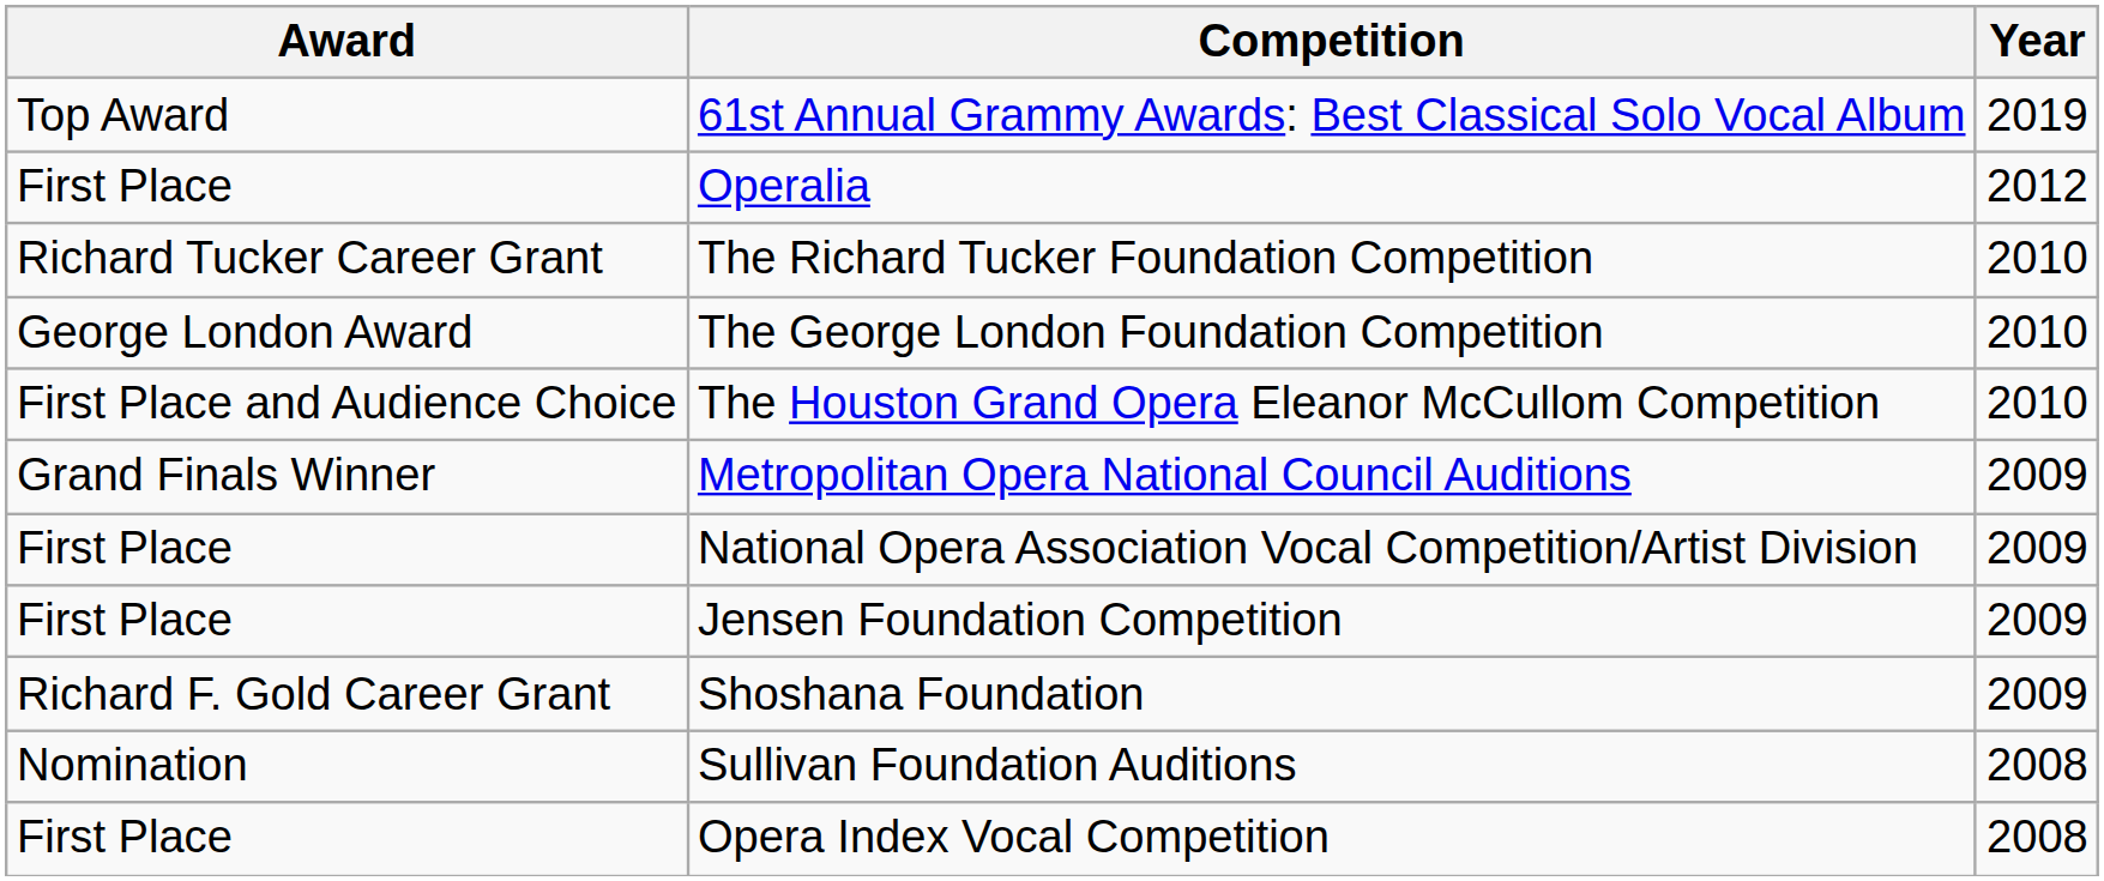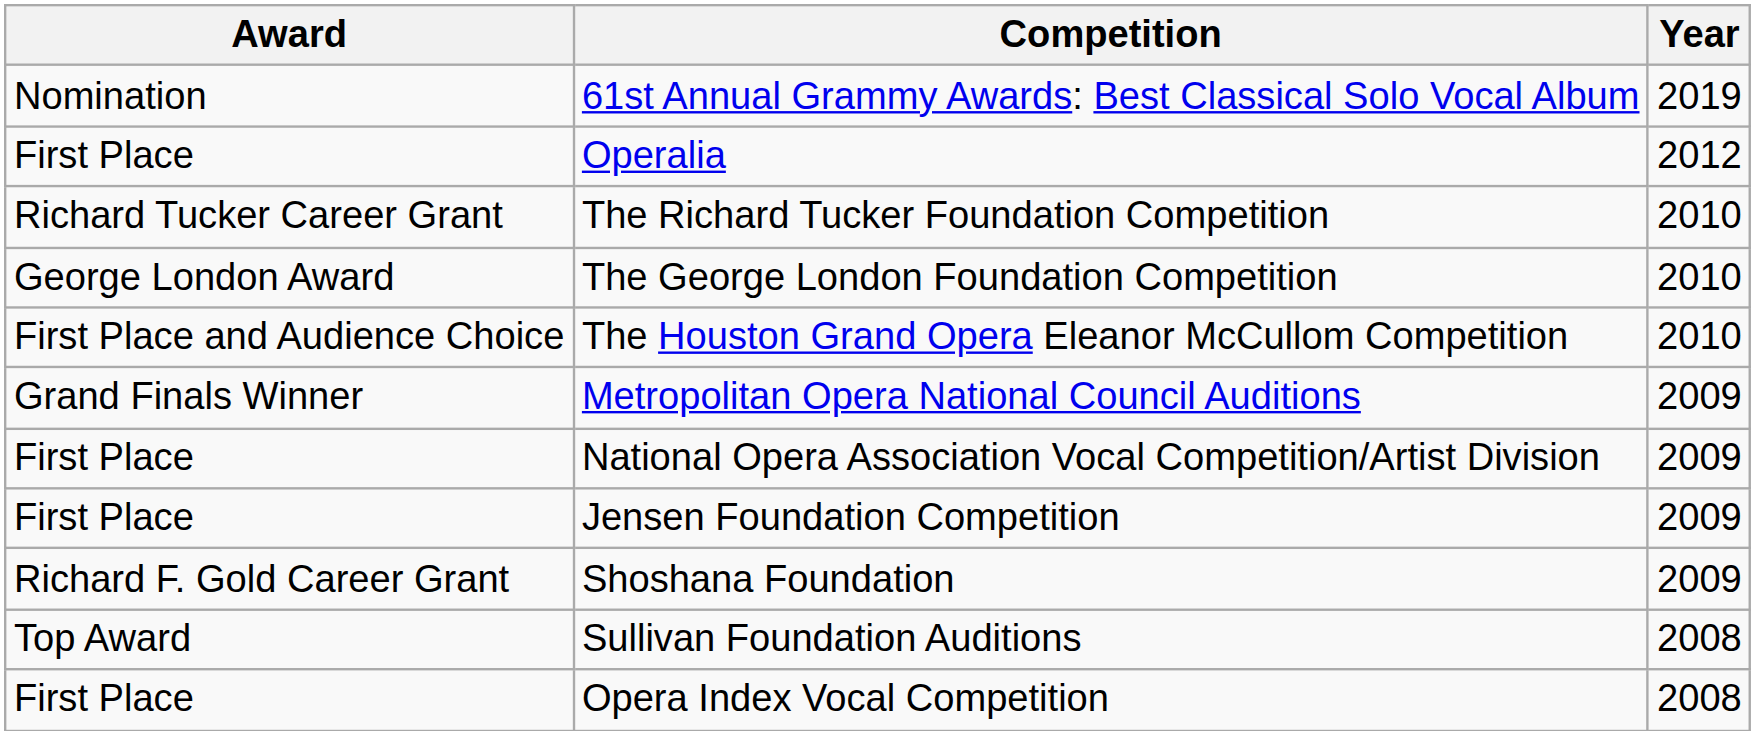61st Annual Grammy Awards: Best Classical Solo Vocal Album | Award: Top Award -> Nomination
Sullivan Foundation Auditions | Award: Nomination -> Top Award
